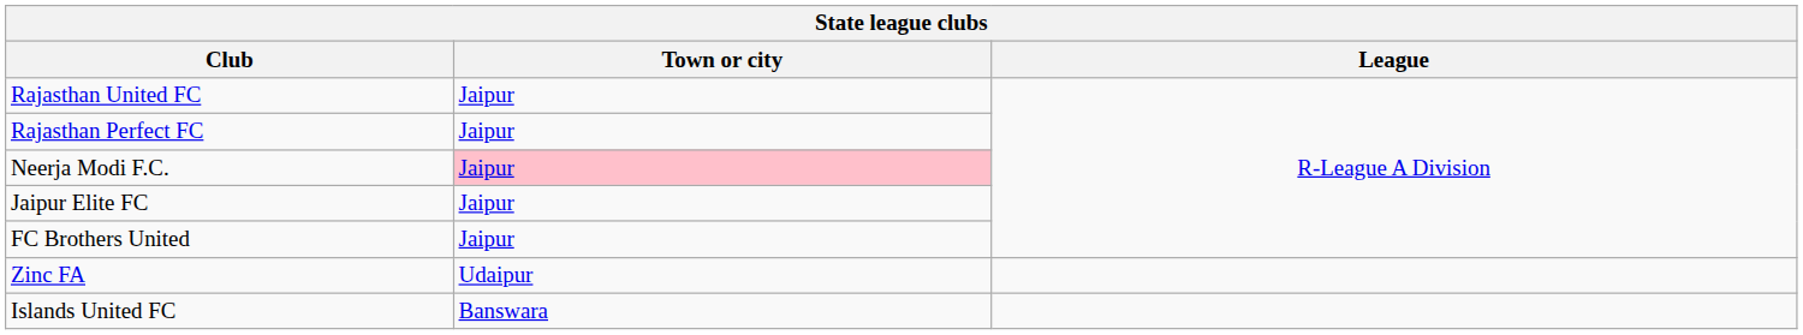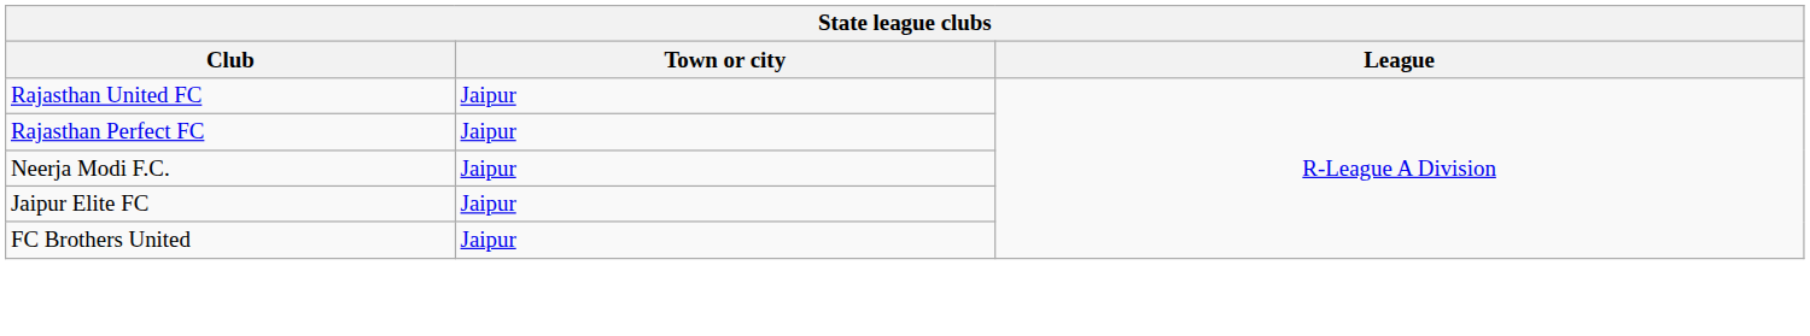Neerja Modi F.C. | Town or city: pink background -> no background
- row: Zinc FA | Udaipur
- row: Islands United FC | Banswara
